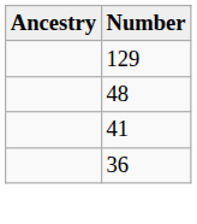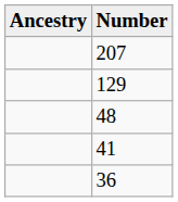+ row: 207
